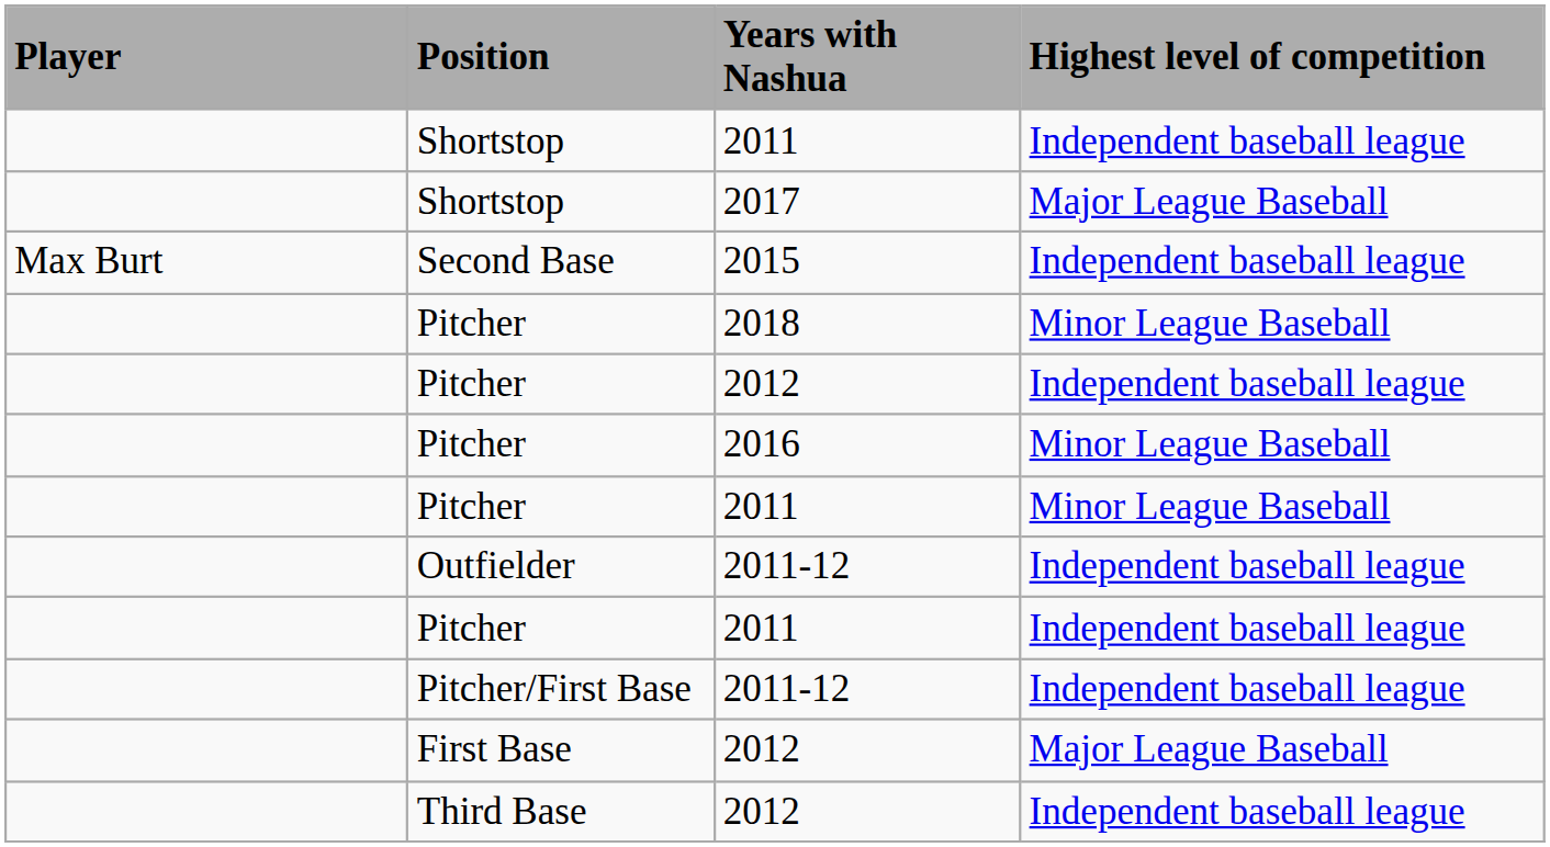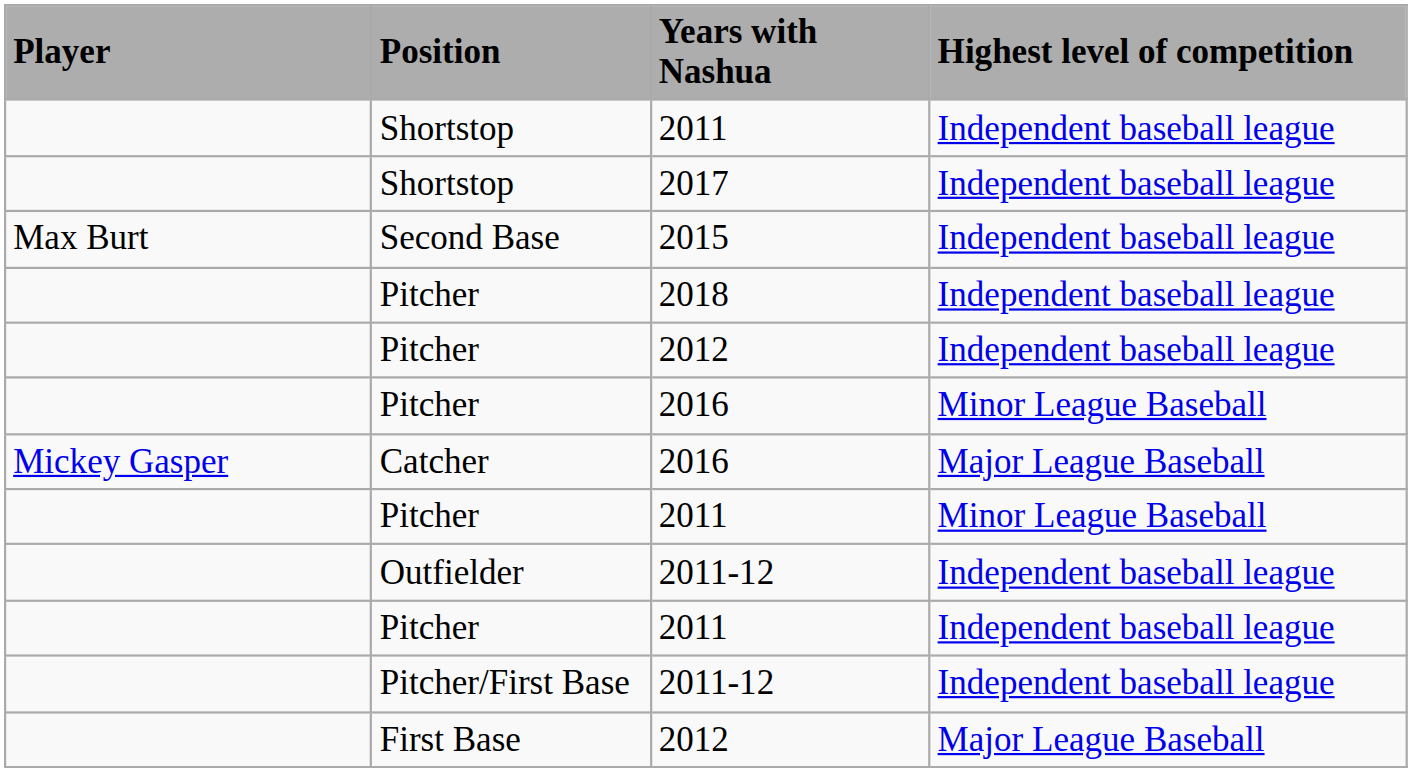Shortstop / 2017 | Highest level of competition: Major League Baseball -> Independent baseball league
Pitcher / 2018 | Highest level of competition: Minor League Baseball -> Independent baseball league
+ row: Mickey Gasper | Catcher | 2016 | Major League Baseball
- row: Third Base | 2012 | Independent baseball league
